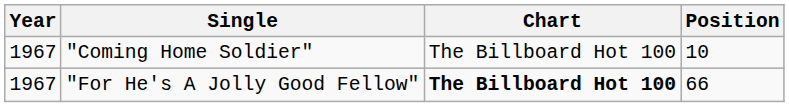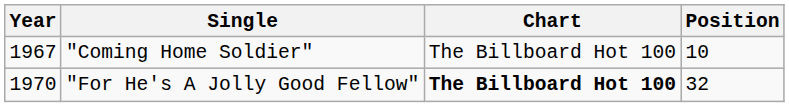"For He's A Jolly Good Fellow" | Year: 1967 -> 1970
"For He's A Jolly Good Fellow" | Position: 66 -> 32
